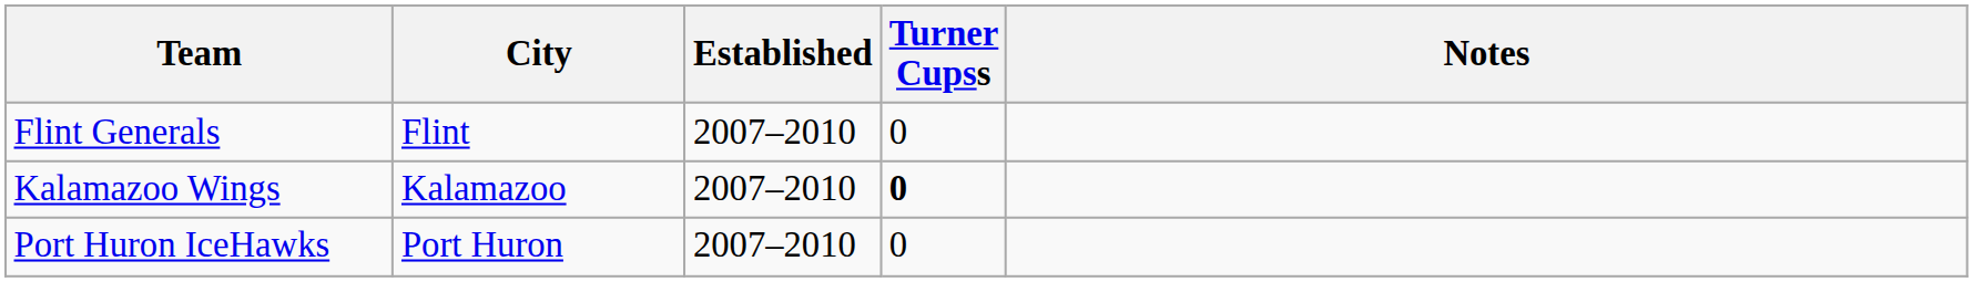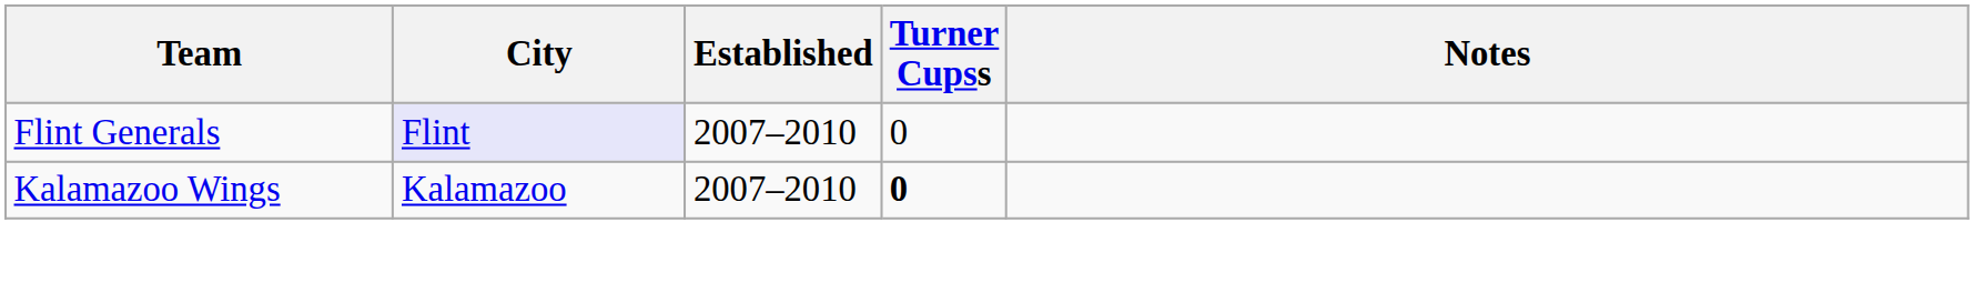Flint Generals | City: no background -> lavender background
- row: Port Huron IceHawks | Port Huron | 2007–2010 | 0
